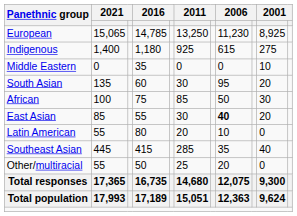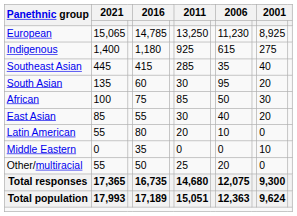rows swapped: Southeast Asian <-> Middle Eastern
East Asian | column 8: bold -> normal
